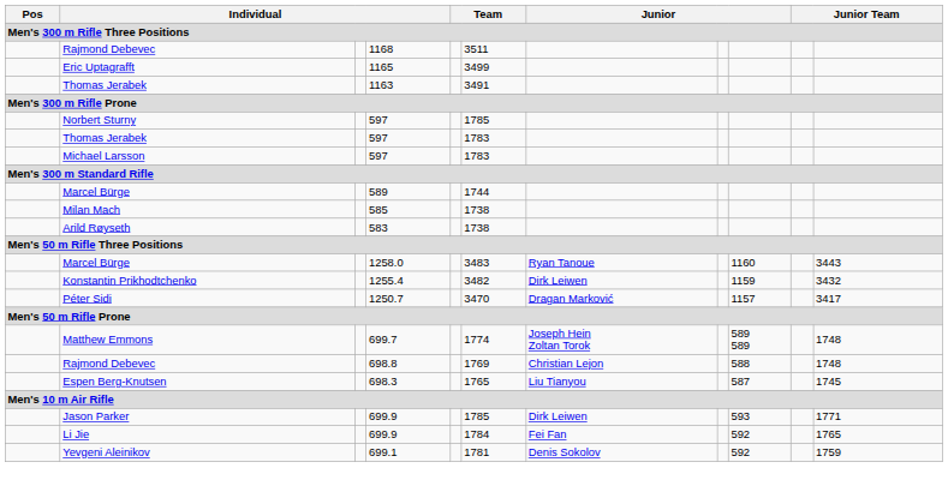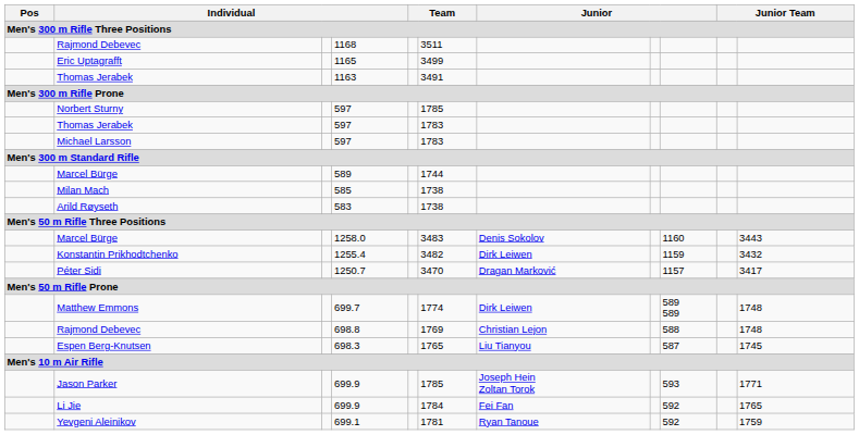Marcel Bürge / 1258.0 | column 7: Ryan Tanoue -> Denis Sokolov
Matthew Emmons | column 7: Joseph Hein Zoltan Torok -> Dirk Leiwen
Jason Parker | column 7: Dirk Leiwen -> Joseph Hein Zoltan Torok
Yevgeni Aleinikov | column 7: Denis Sokolov -> Ryan Tanoue
